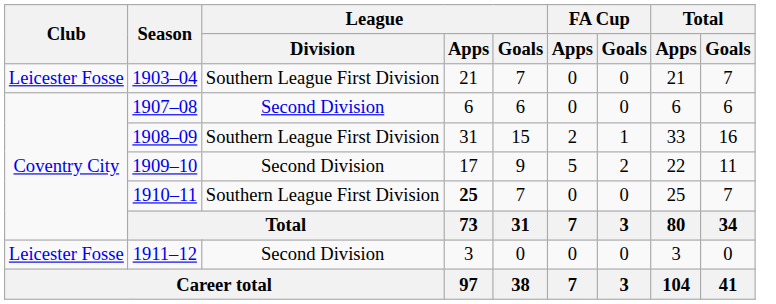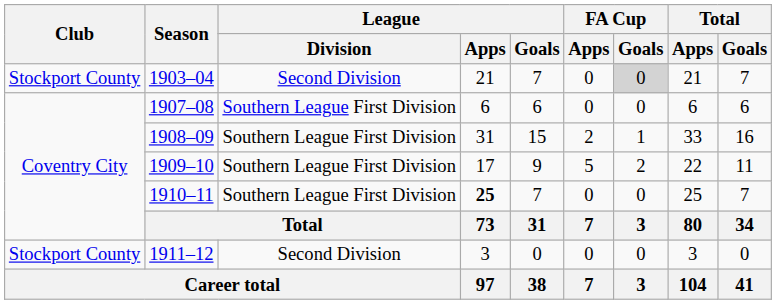1903–04 | Club: Leicester Fosse -> Stockport County
1903–04 | League / Division: Southern League First Division -> Second Division
1903–04 | FA Cup / Goals: no background -> lightgrey background
1907–08 | League / Division: Second Division -> Southern League First Division
1909–10 | League / Division: Second Division -> Southern League First Division
1911–12 | Club: Leicester Fosse -> Stockport County
